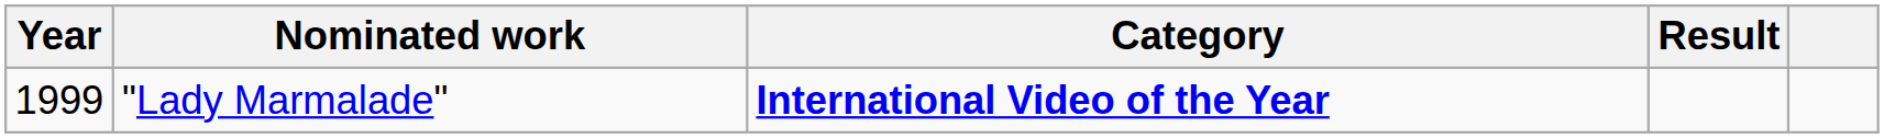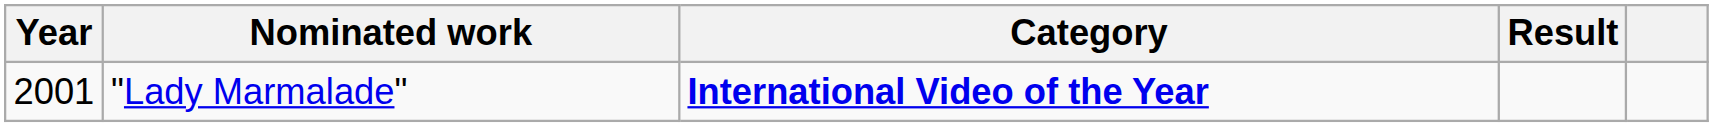"Lady Marmalade" | Year: 1999 -> 2001
